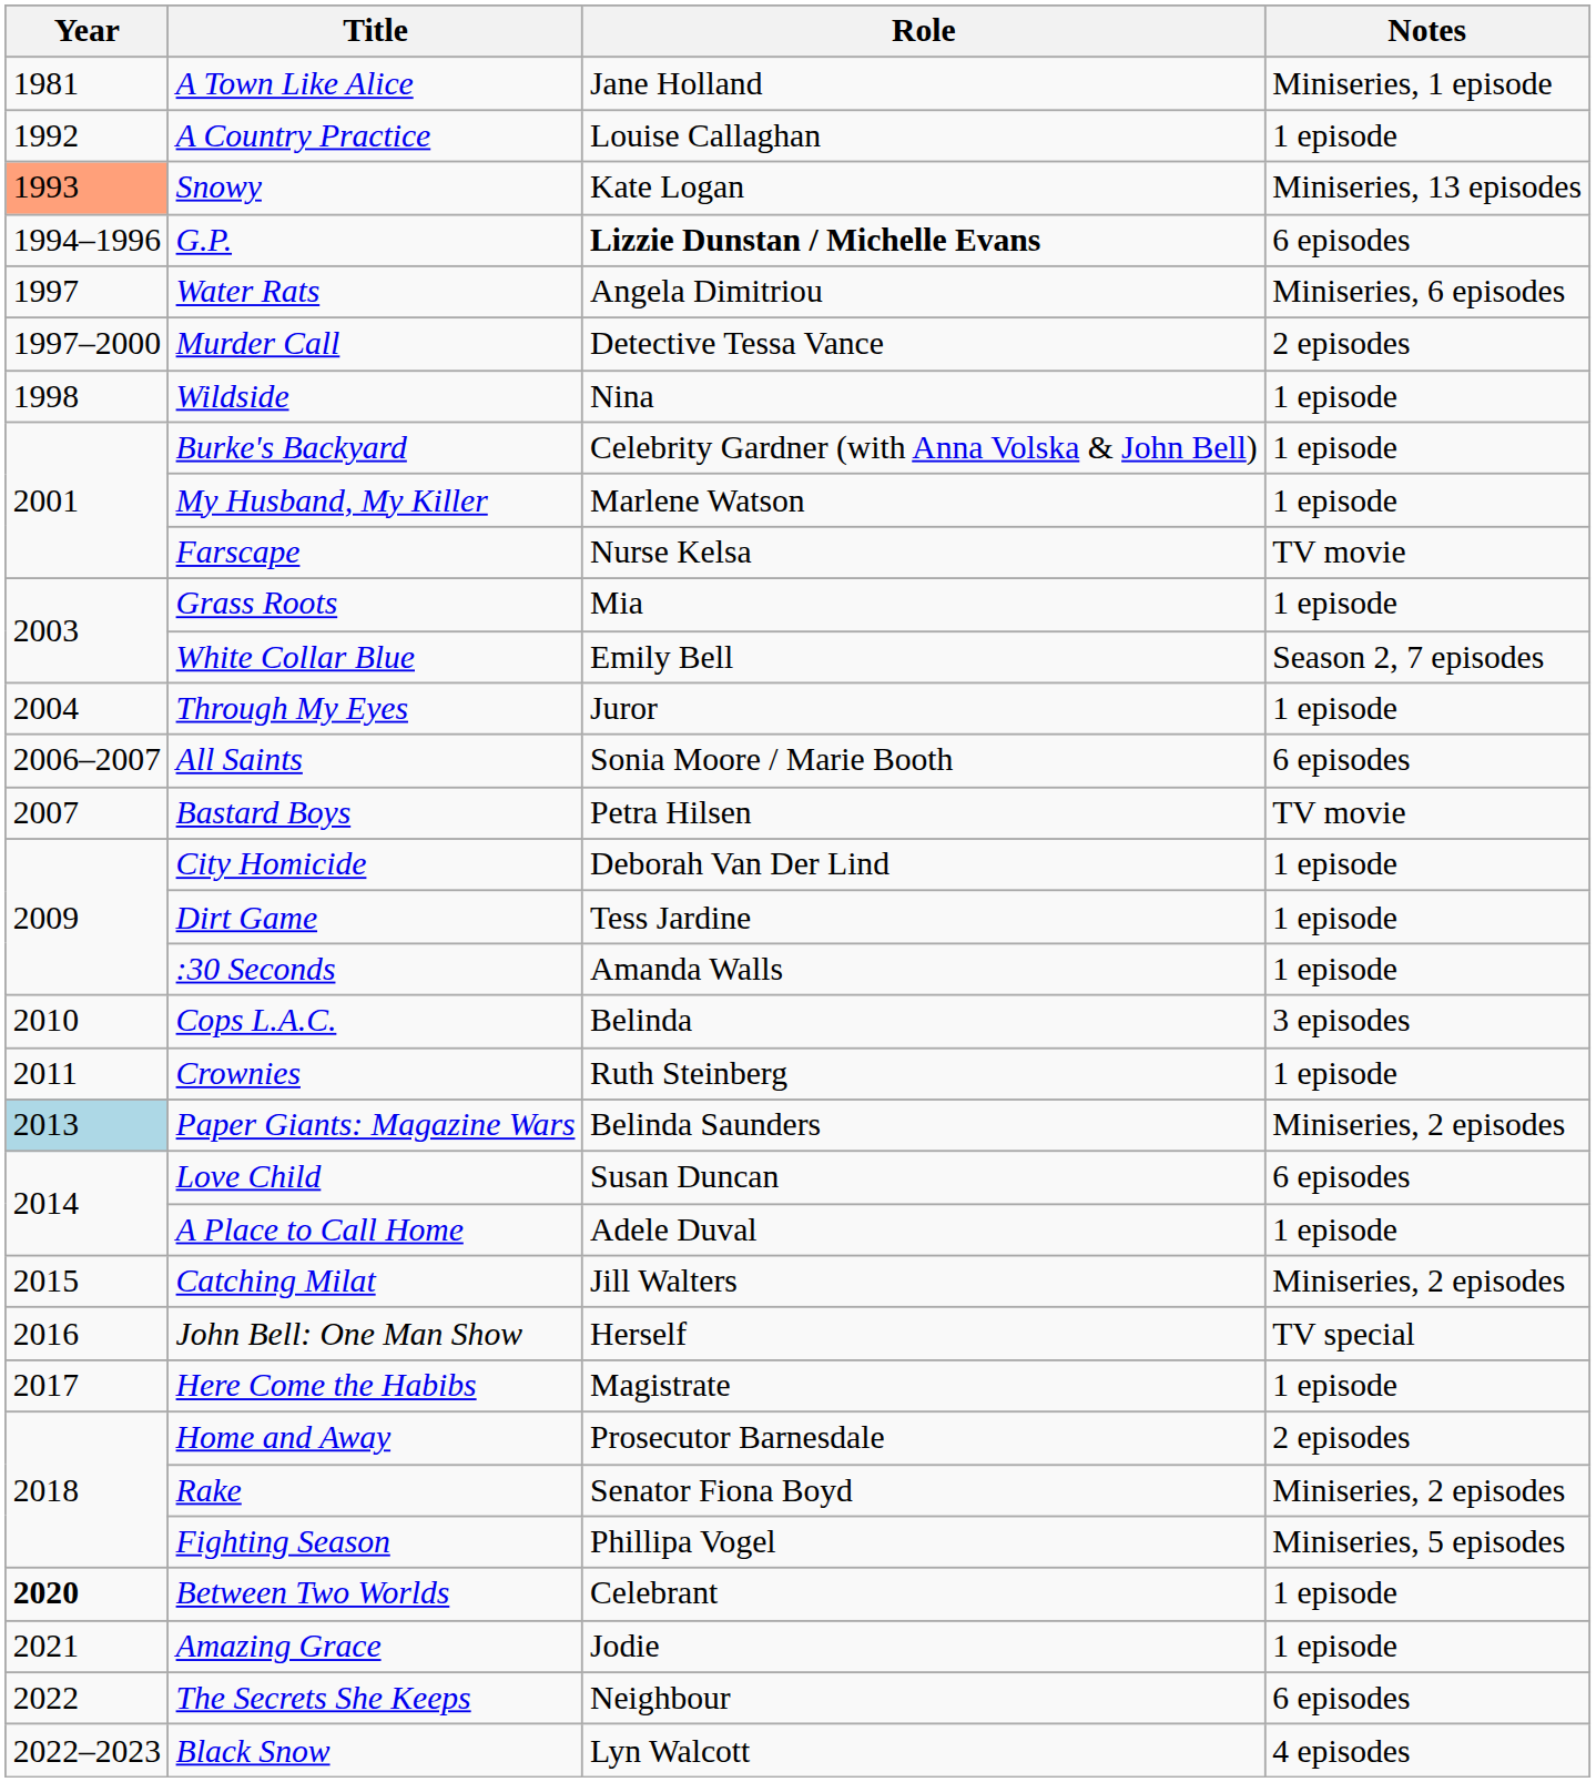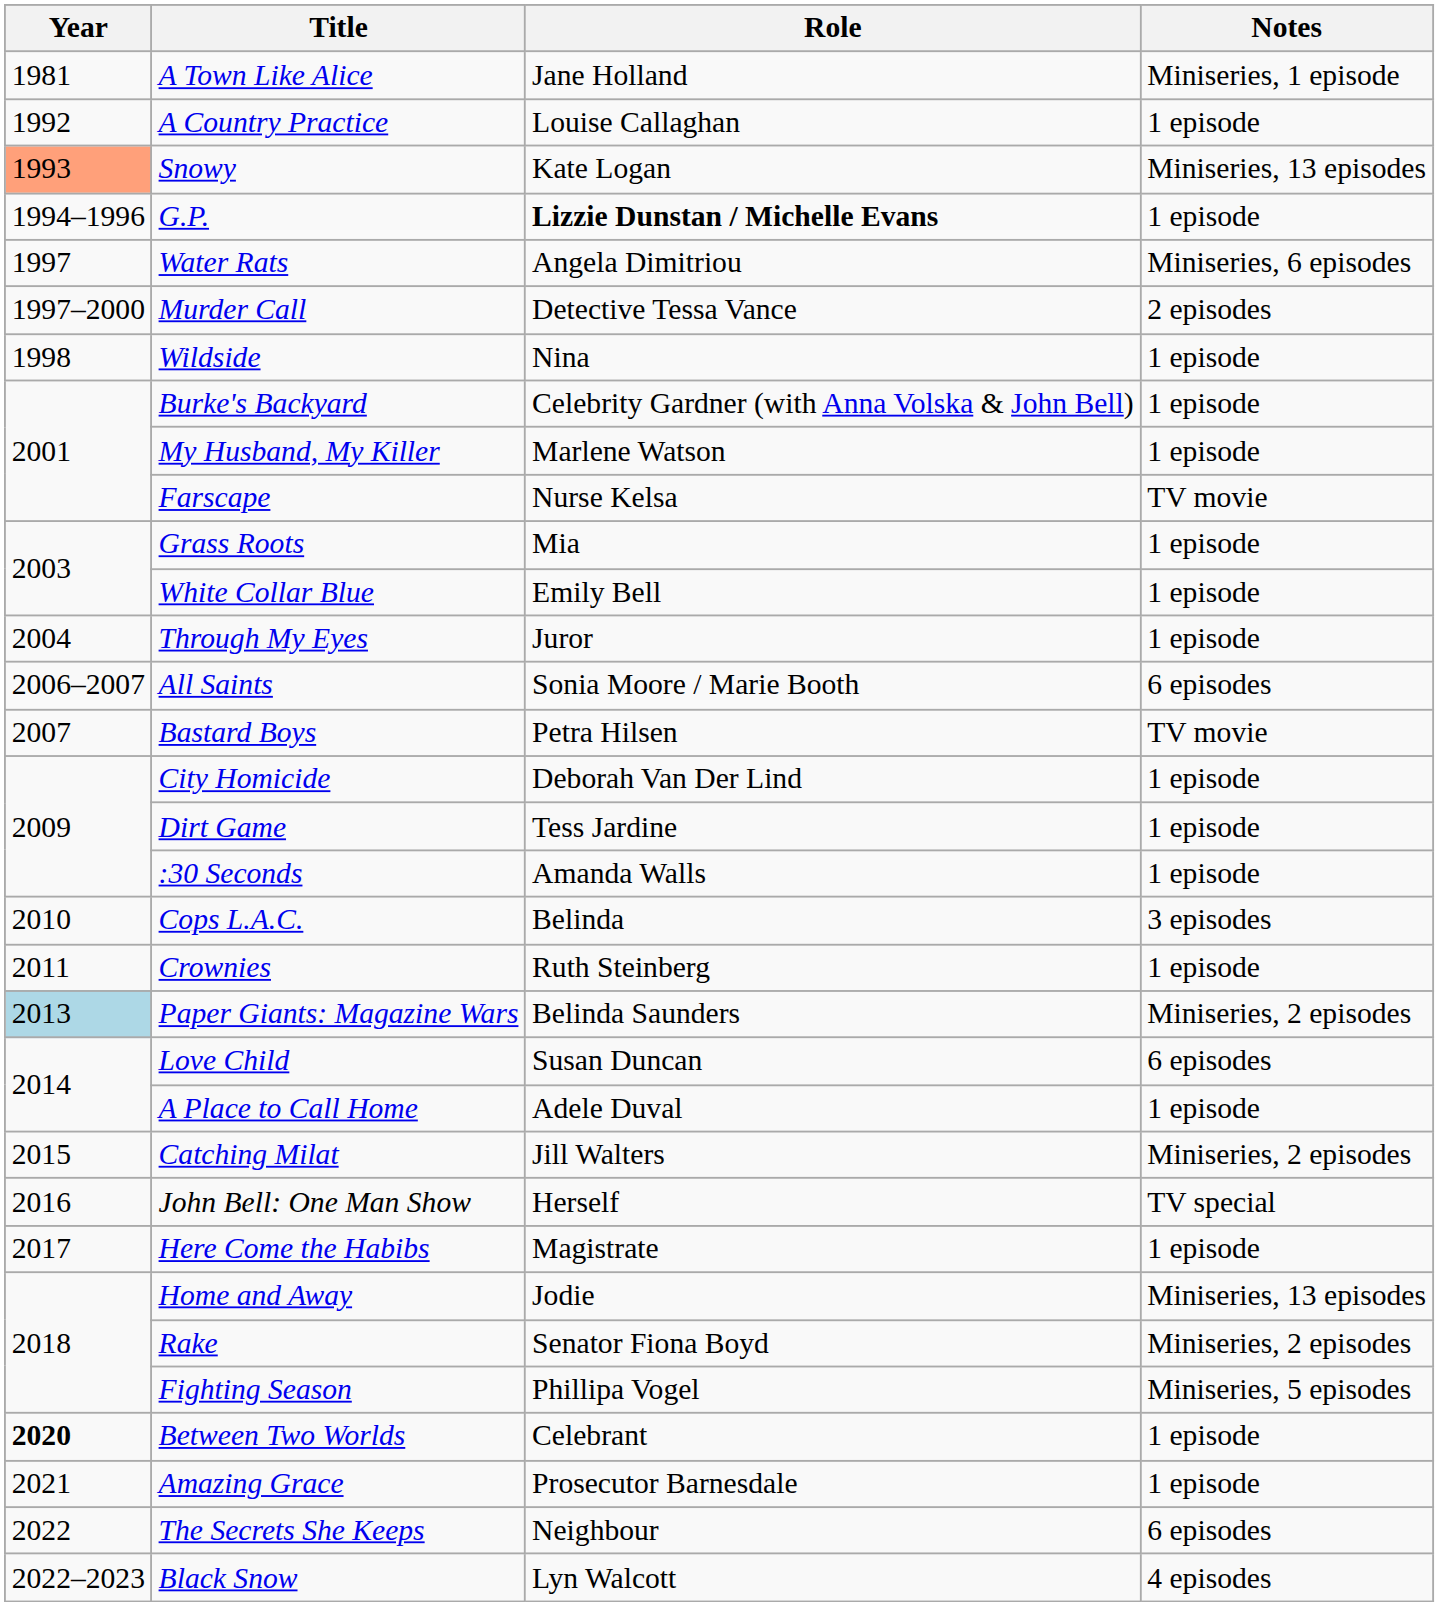G.P. | Notes: 6 episodes -> 1 episode
White Collar Blue | Notes: Season 2, 7 episodes -> 1 episode
Home and Away | Role: Prosecutor Barnesdale -> Jodie
Home and Away | Notes: 2 episodes -> Miniseries, 13 episodes
Amazing Grace | Role: Jodie -> Prosecutor Barnesdale
